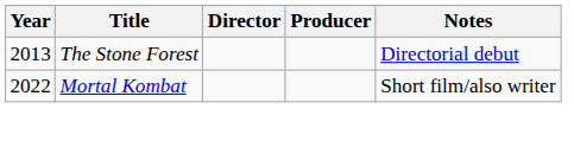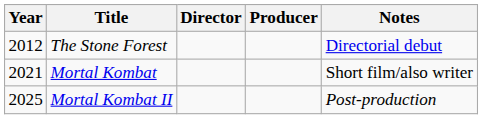The Stone Forest | Year: 2013 -> 2012
Mortal Kombat | Year: 2022 -> 2021
+ row: 2025 | Mortal Kombat II | Post-production
